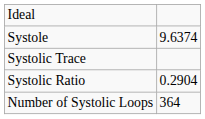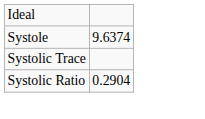- row: Number of Systolic Loops | 364
